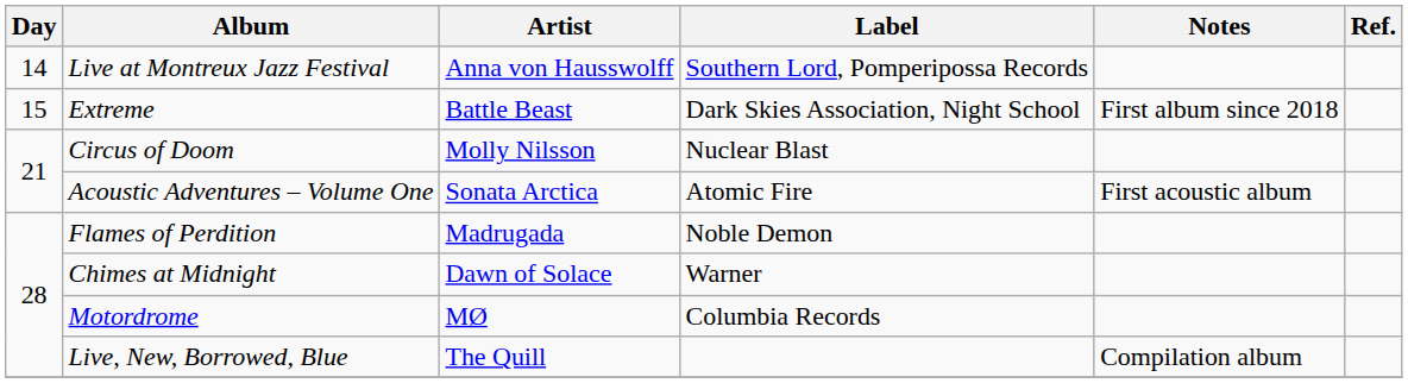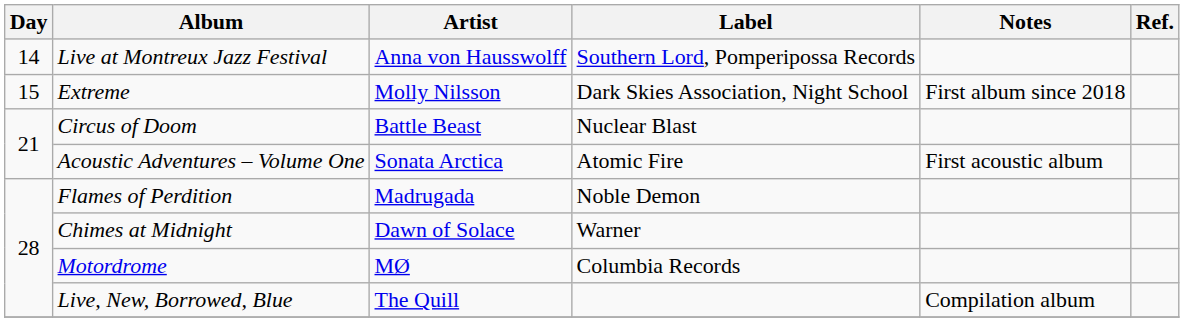Extreme | Artist: Battle Beast -> Molly Nilsson
Circus of Doom | Artist: Molly Nilsson -> Battle Beast
